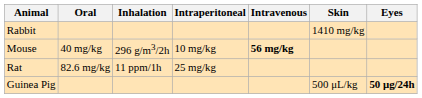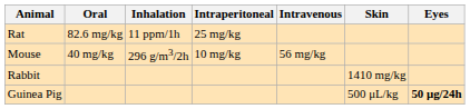rows swapped: Rat <-> Rabbit
Mouse | Intravenous: bold -> normal
